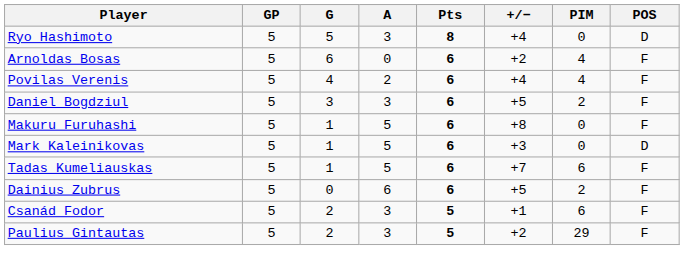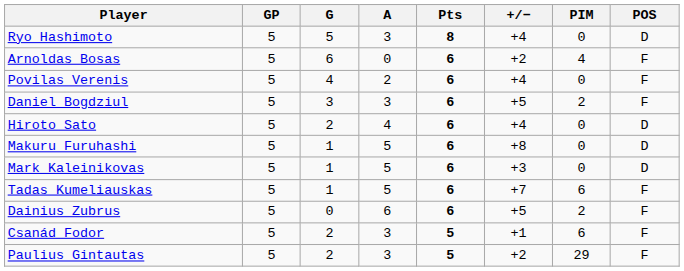Povilas Verenis | PIM: 4 -> 0
+ row: Hiroto Sato | 5 | 2 | 4 | 6 | +4 | 0 | D
Makuru Furuhashi | POS: F -> D
